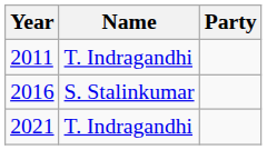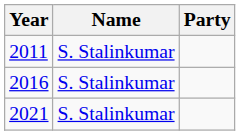2011 | Name: T. Indragandhi -> S. Stalinkumar
2021 | Name: T. Indragandhi -> S. Stalinkumar
